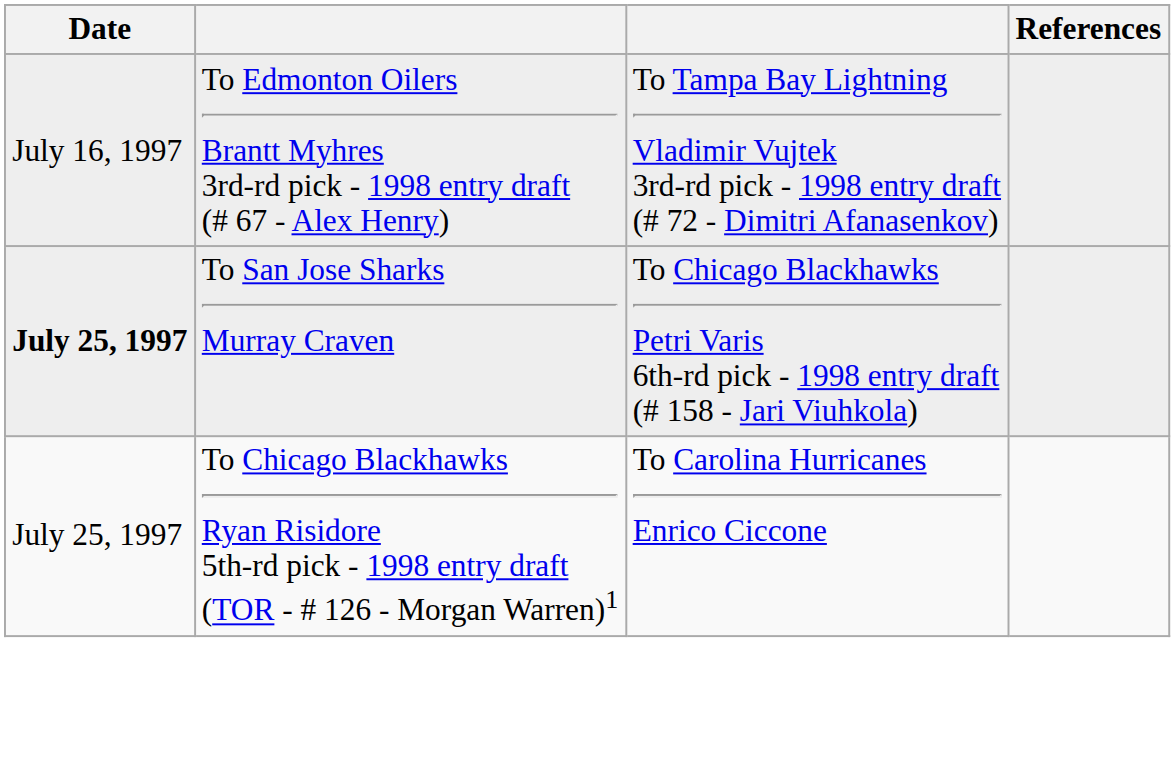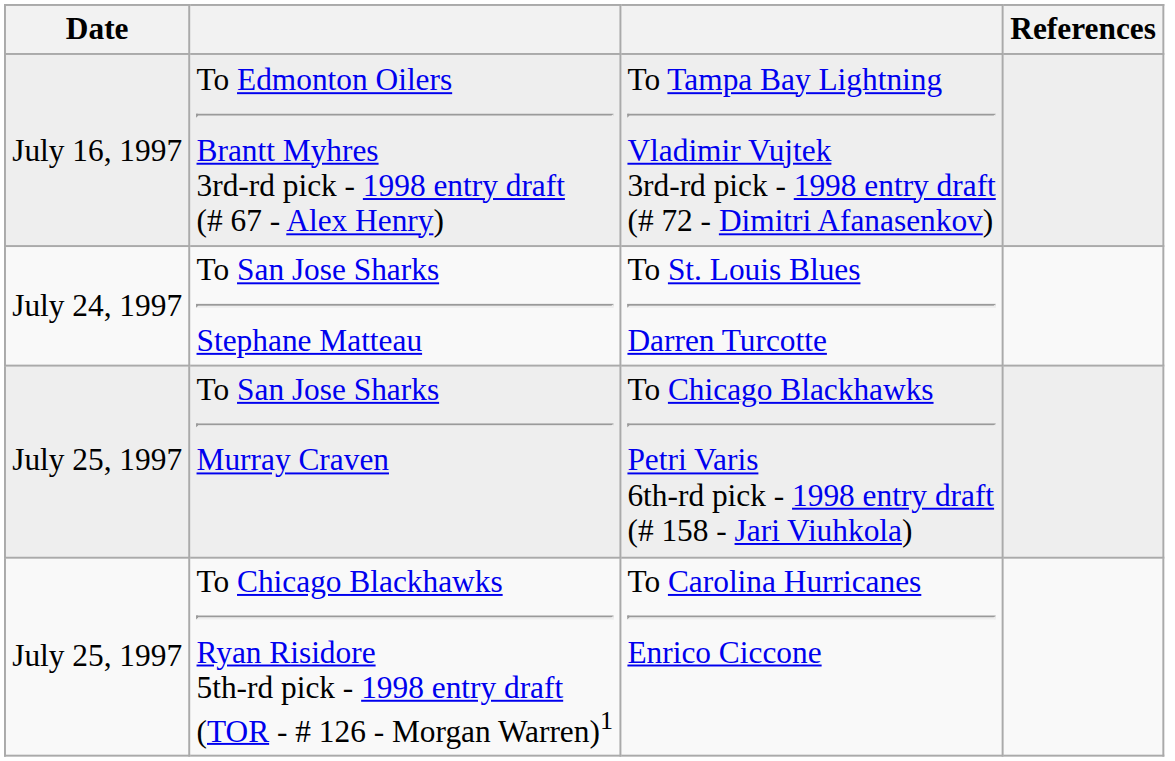+ row: July 24, 1997 | To San Jose Sharks Stephane Matteau | To St. Louis Blues Darren Turcotte
To San Jose Sharks Murray Craven | Date: bold -> normal
